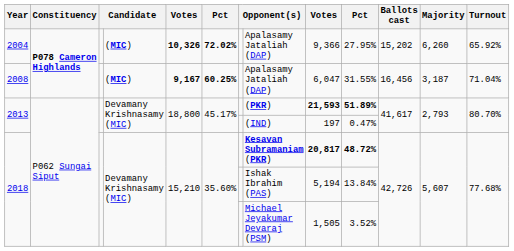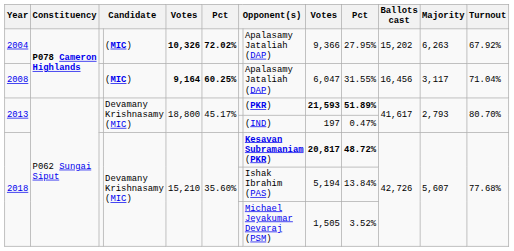2004 | Majority: 6,260 -> 6,263
2004 | Turnout: 65.92% -> 67.92%
2008 | column 5: 9,167 -> 9,164
2008 | Majority: 3,187 -> 3,117
